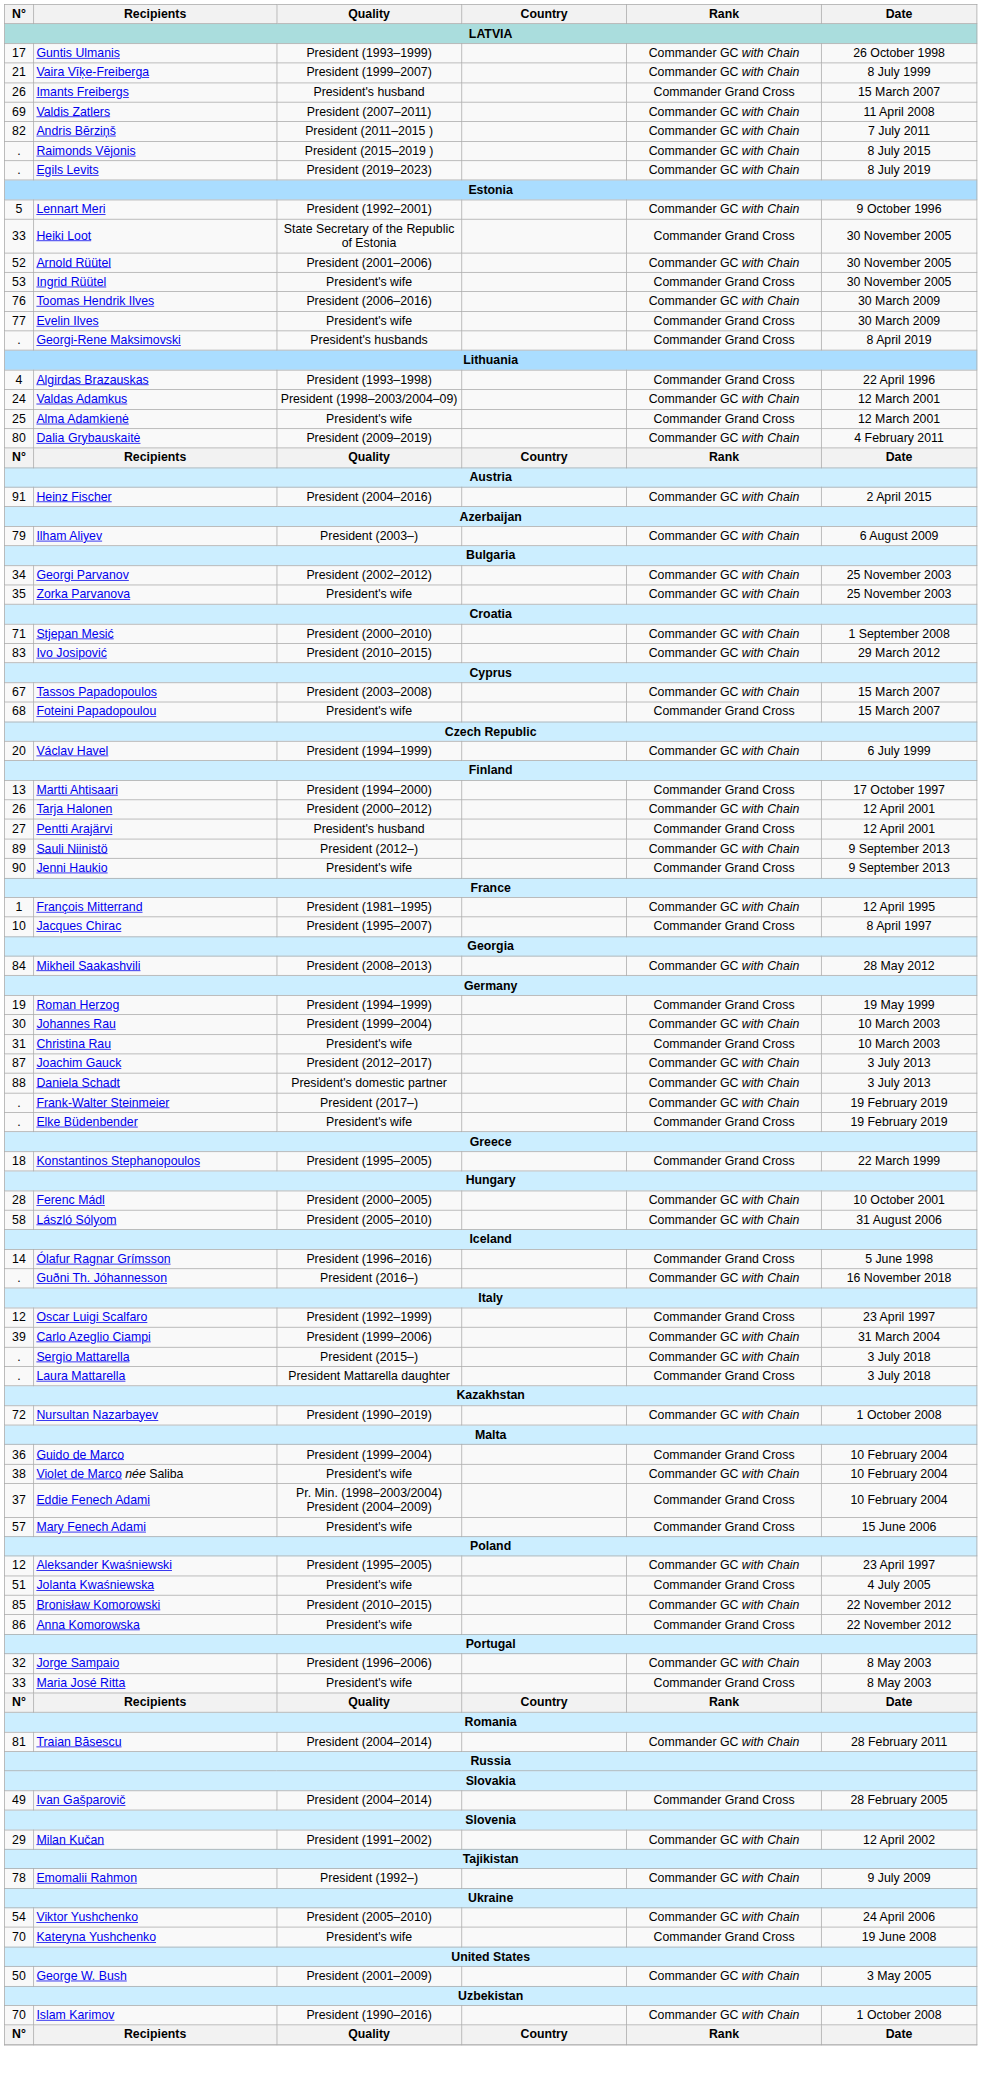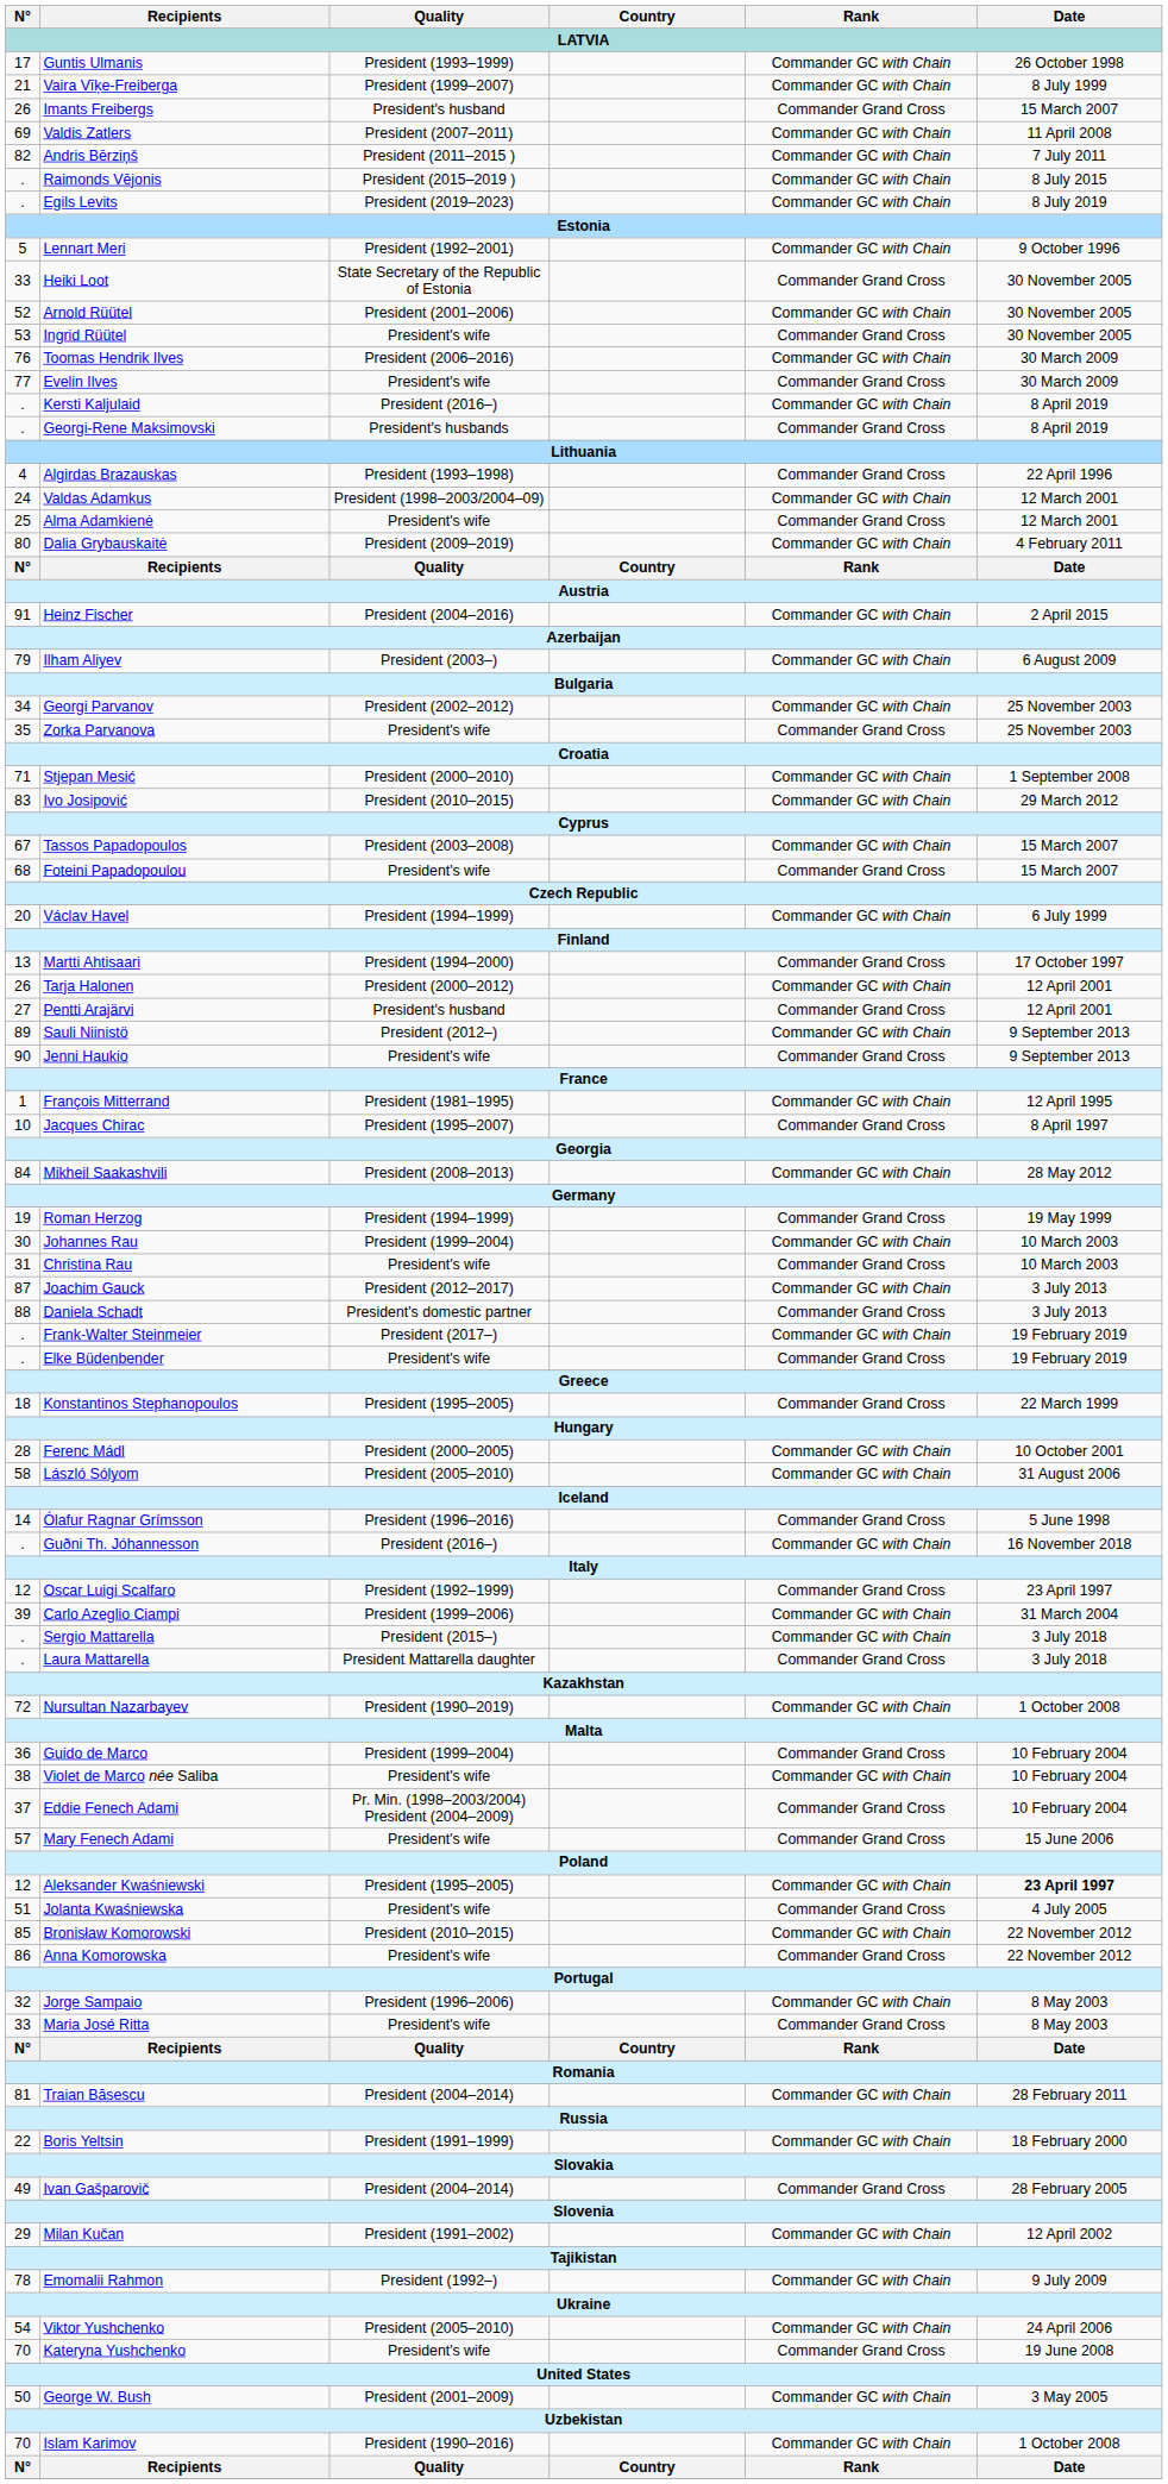+ row: . | Kersti Kaljulaid | President (2016–) | Commander GC with Chain | 8 April 2019
Zorka Parvanova | Rank: Commander GC with Chain -> Commander Grand Cross
Daniela Schadt | Rank: Commander GC with Chain -> Commander Grand Cross
Aleksander Kwaśniewski | Date: normal -> bold
+ row: 22 | Boris Yeltsin | President (1991–1999) | Commander GC with Chain | 18 February 2000
